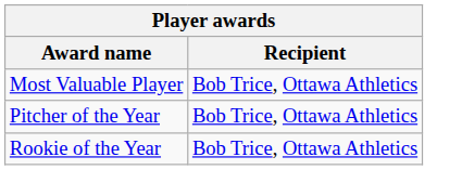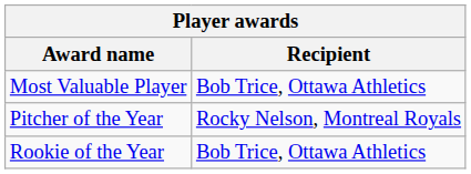Pitcher of the Year | Recipient: Bob Trice, Ottawa Athletics -> Rocky Nelson, Montreal Royals
